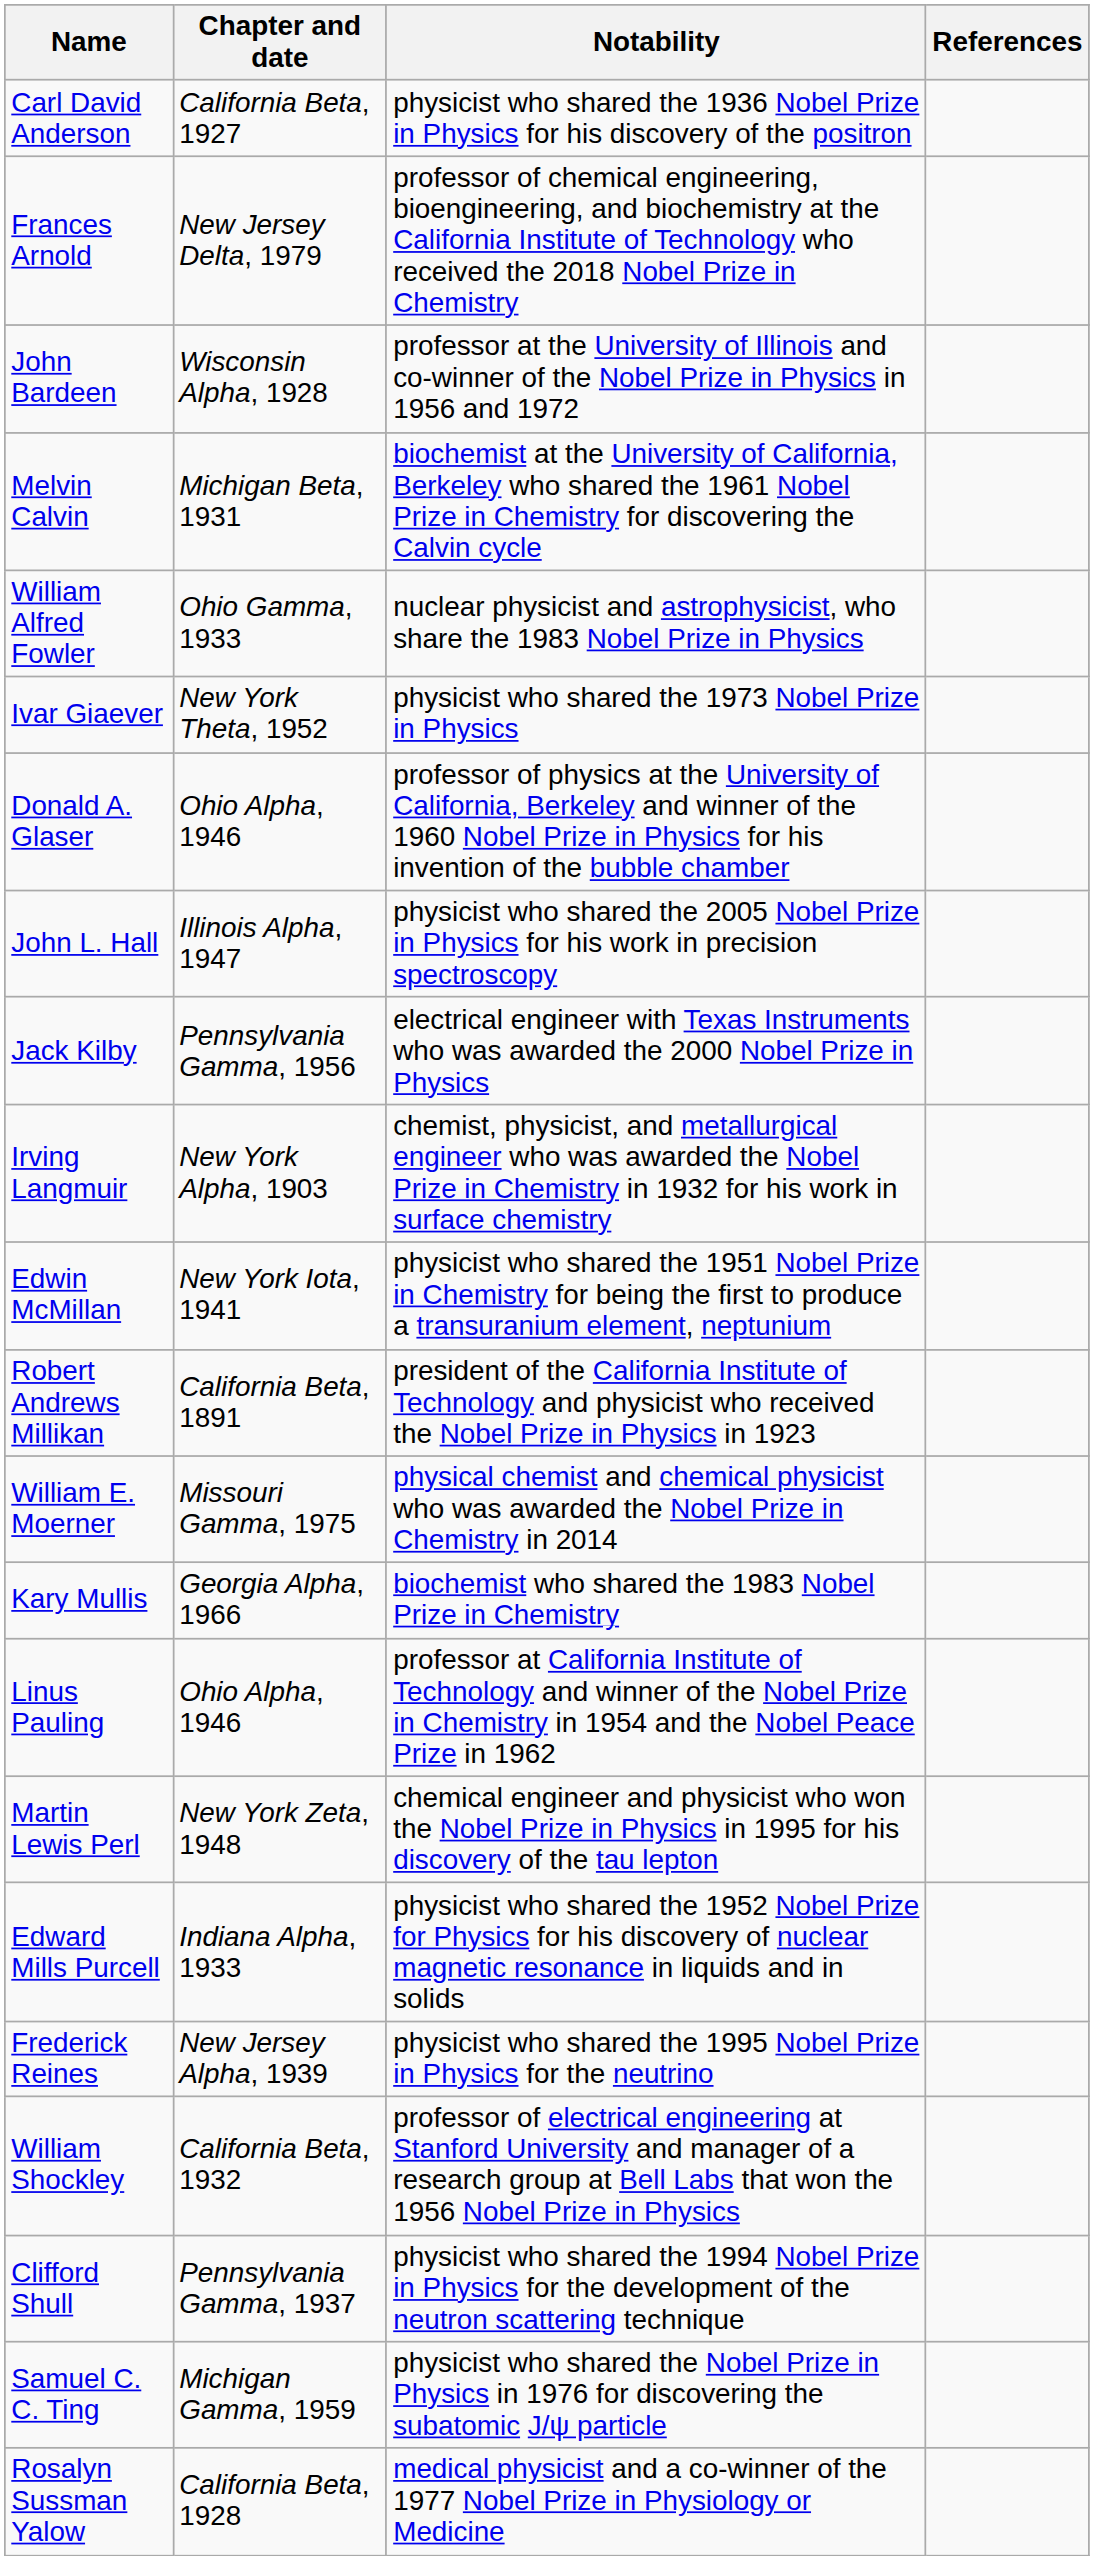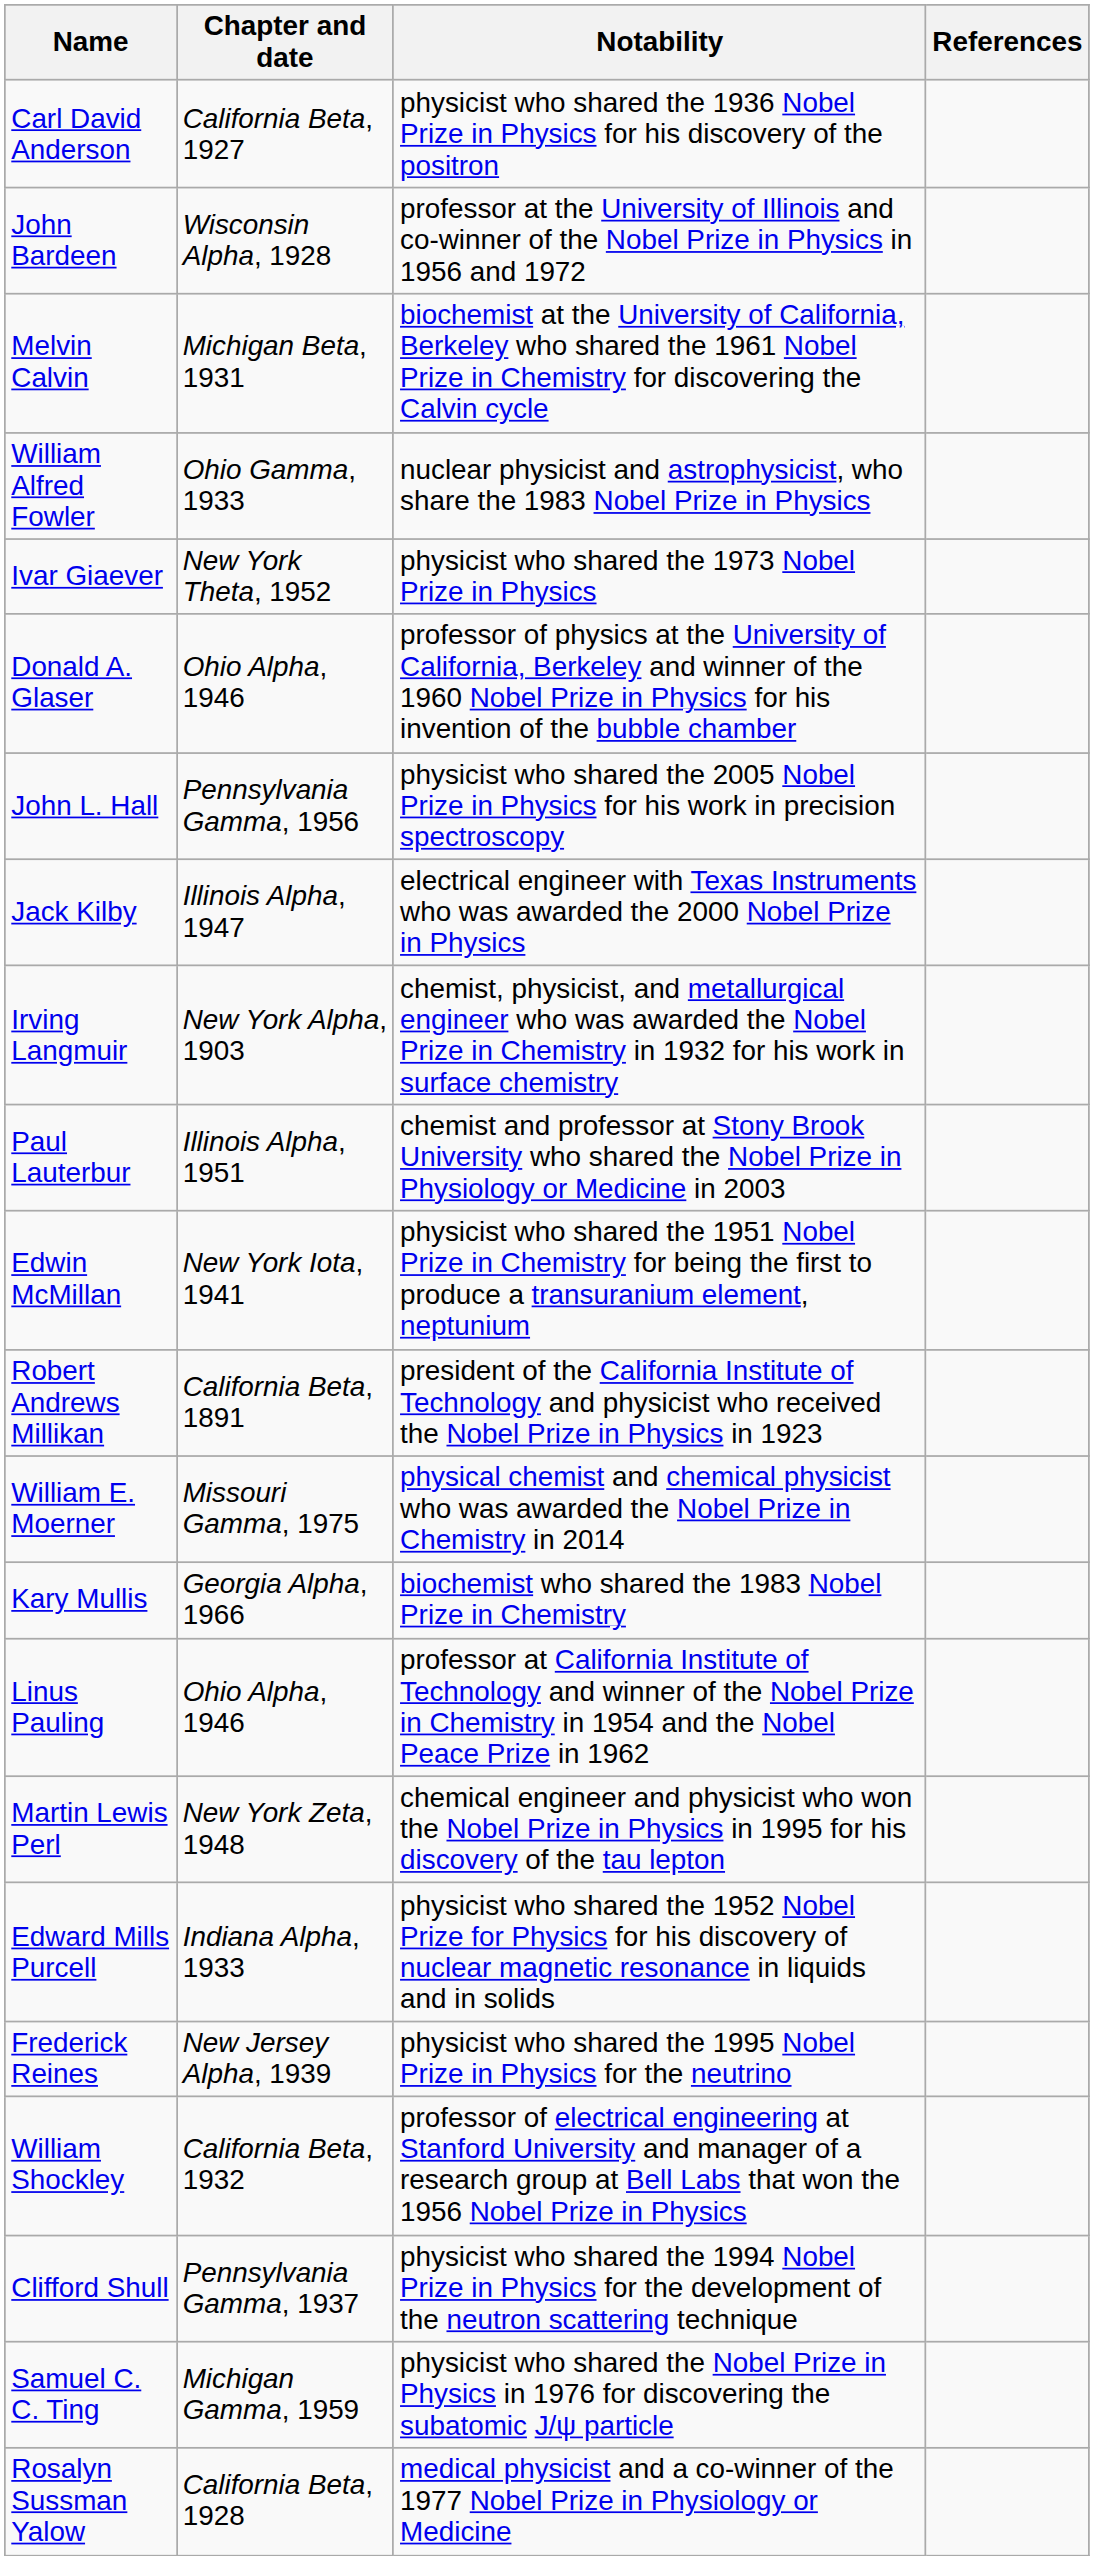- row: Frances Arnold | New Jersey Delta, 1979 | professor of chemical engineering, bioengineering, and biochemistry at the California Institute of Technology who received the 2018 Nobel Prize in Chemistry
John L. Hall | Chapter and date: Illinois Alpha, 1947 -> Pennsylvania Gamma, 1956
Jack Kilby | Chapter and date: Pennsylvania Gamma, 1956 -> Illinois Alpha, 1947
+ row: Paul Lauterbur | Illinois Alpha, 1951 | chemist and professor at Stony Brook University who shared the Nobel Prize in Physiology or Medicine in 2003
